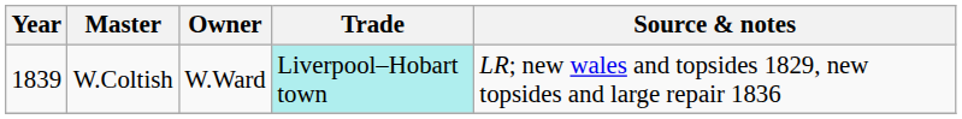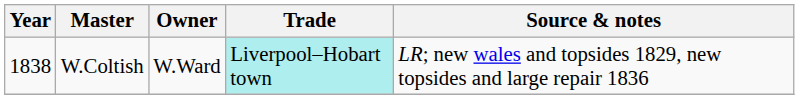W.Coltish | Year: 1839 -> 1838
